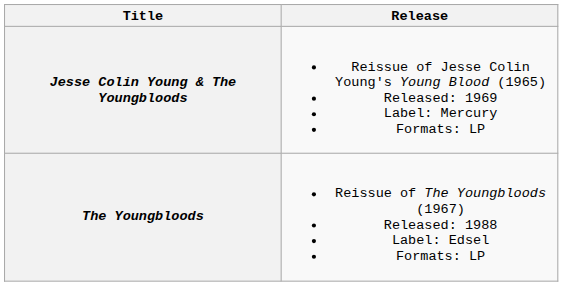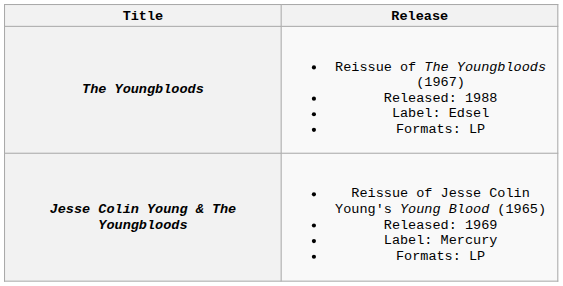rows swapped: Jesse Colin Young & The Youngbloods <-> The Youngbloods
